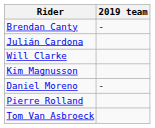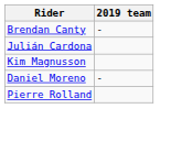- row: Will Clarke
- row: Tom Van Asbroeck
